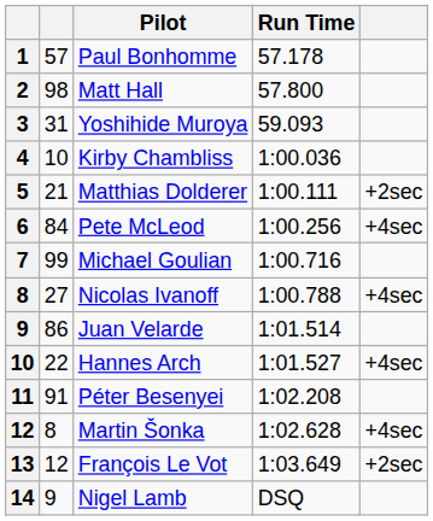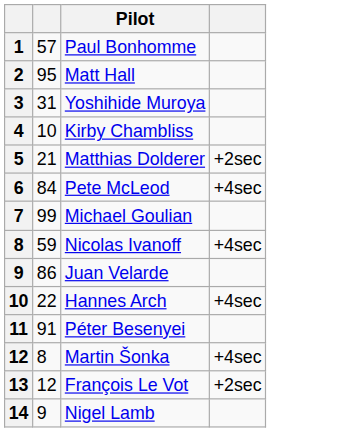- column: Run Time | 57.178 | 57.800 | 59.093 | 1:00.036 | 1:00.111 | 1:00.256 | 1:00.716 | 1:00.788 | 1:01.514 | 1:01.527 | 1:02.208 | 1:02.628 | 1:03.649 | DSQ
Matt Hall | column 2: 98 -> 95
Nicolas Ivanoff | column 2: 27 -> 59
